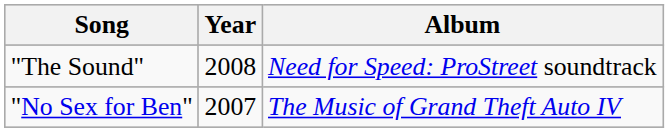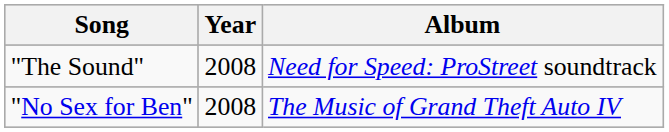"No Sex for Ben" | Year: 2007 -> 2008
